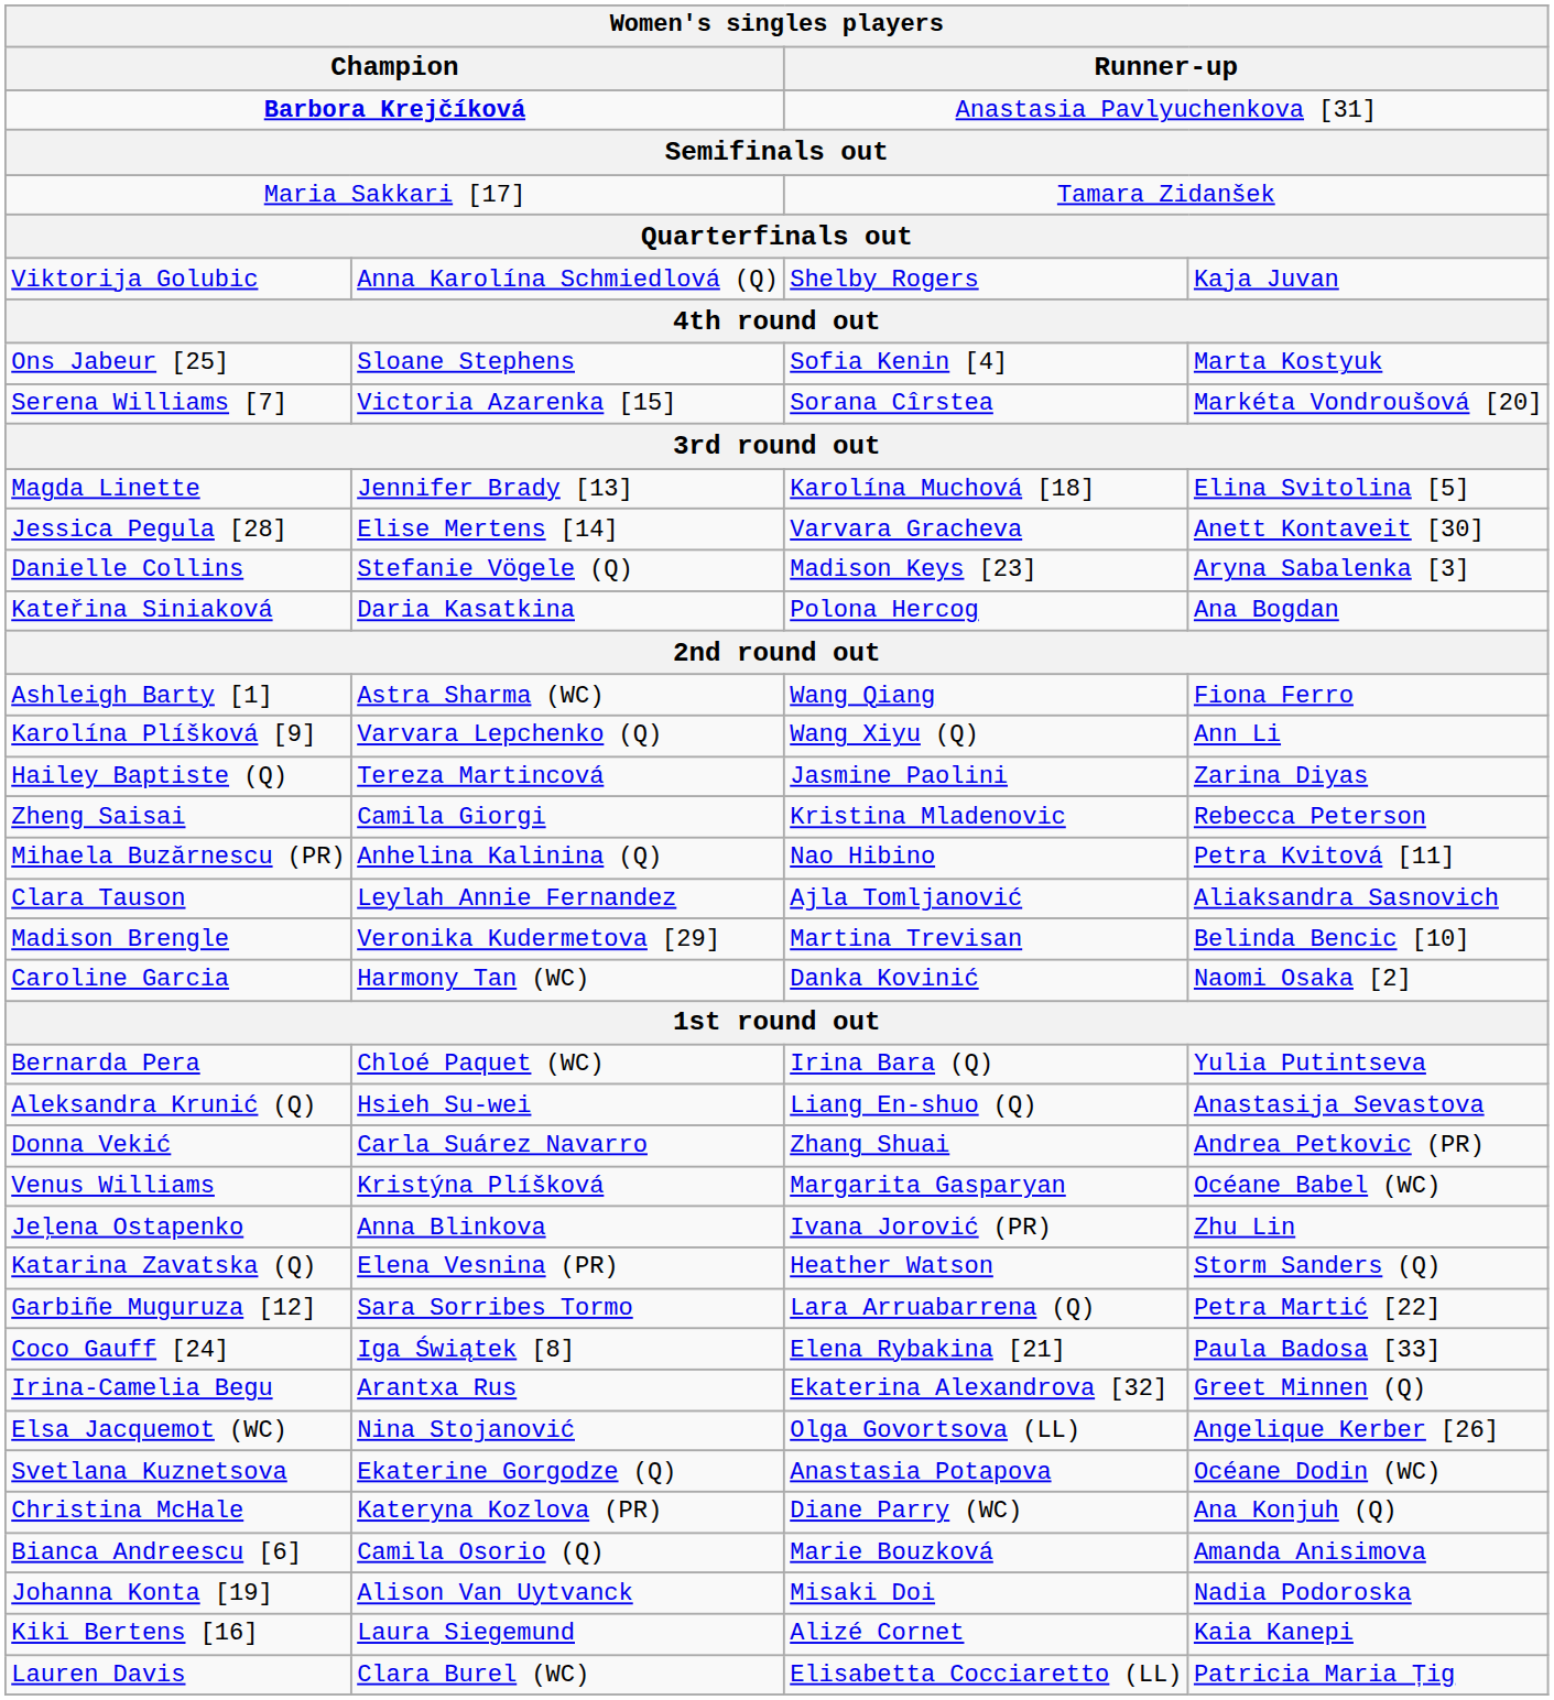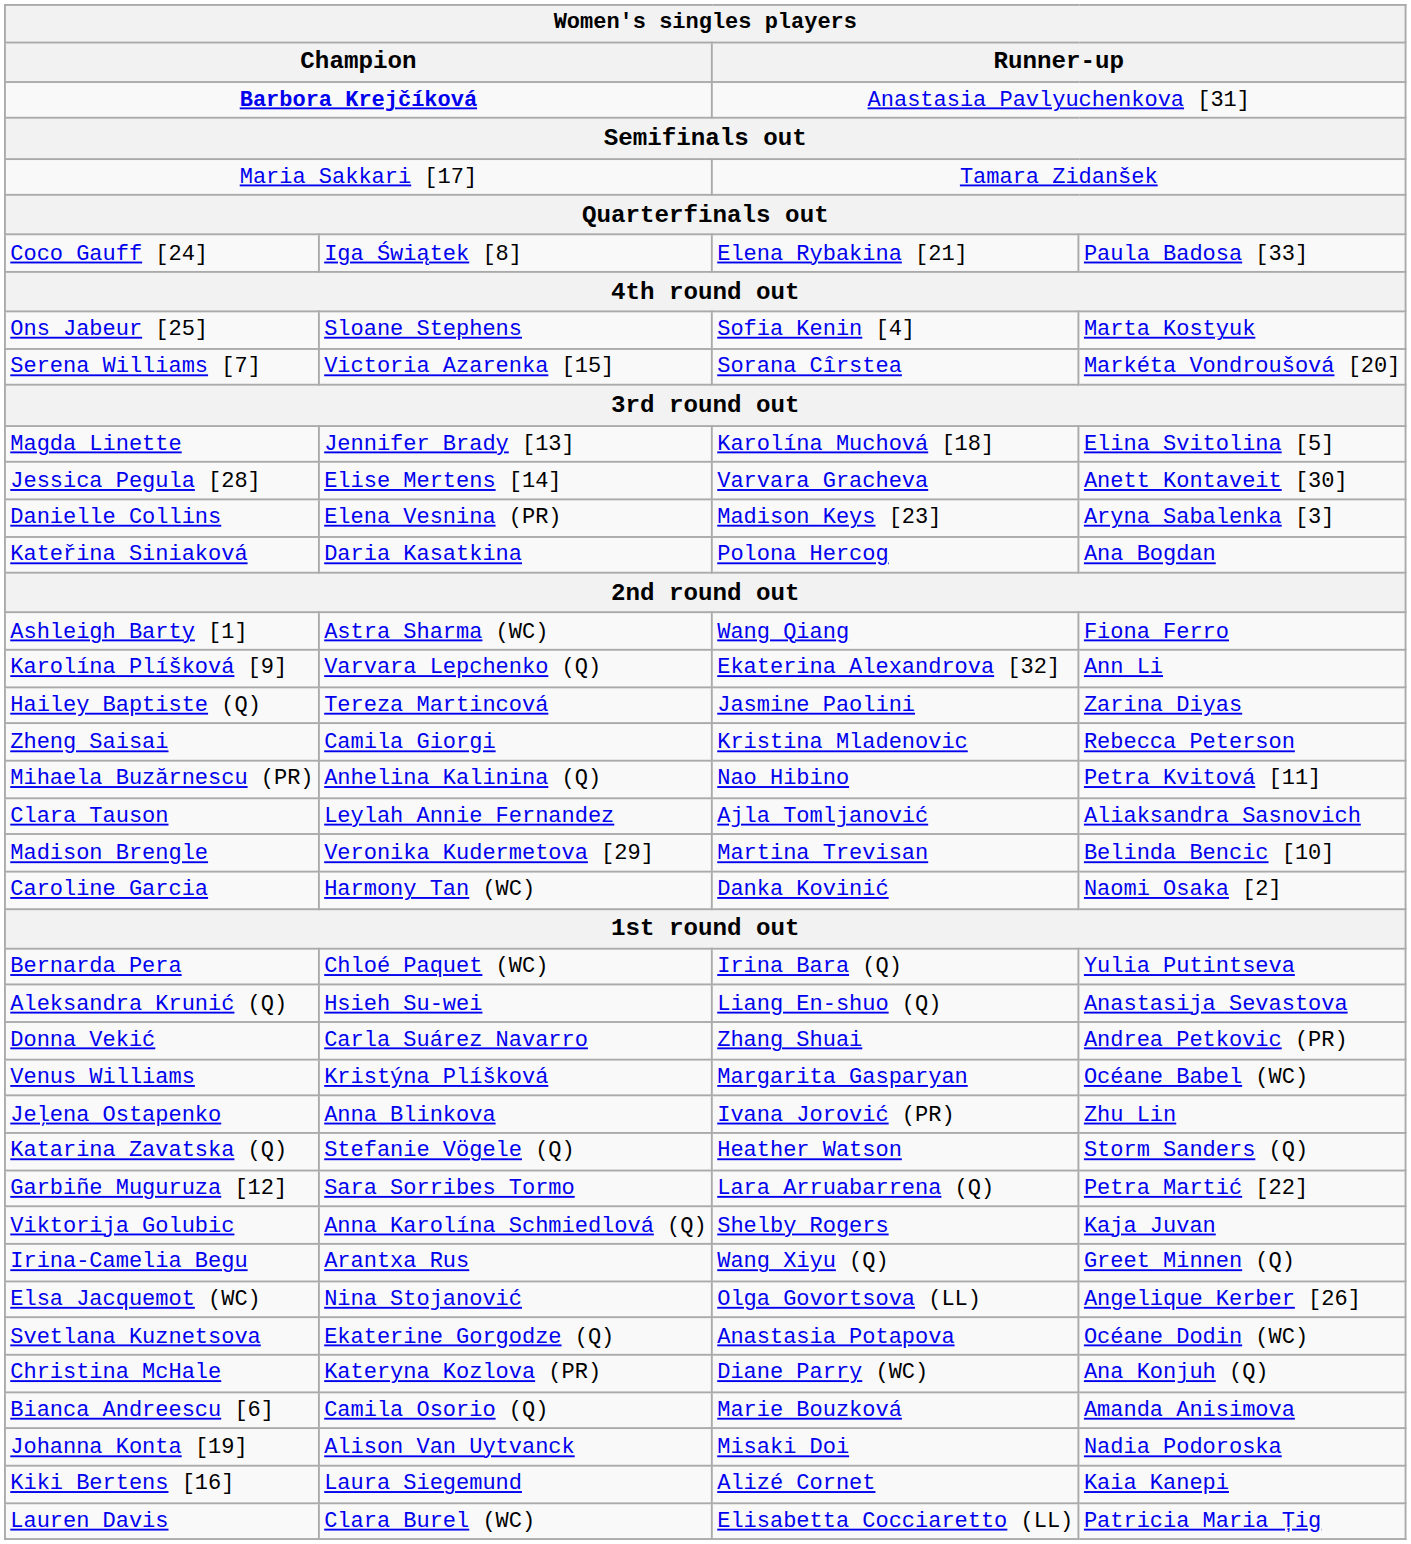rows swapped: Coco Gauff [24] <-> Viktorija Golubic
Danielle Collins | column 2: Stefanie Vögele (Q) -> Elena Vesnina (PR)
Karolína Plíšková [9] | column 3: Wang Xiyu (Q) -> Ekaterina Alexandrova [32]
Katarina Zavatska (Q) | column 2: Elena Vesnina (PR) -> Stefanie Vögele (Q)
Irina-Camelia Begu | column 3: Ekaterina Alexandrova [32] -> Wang Xiyu (Q)
